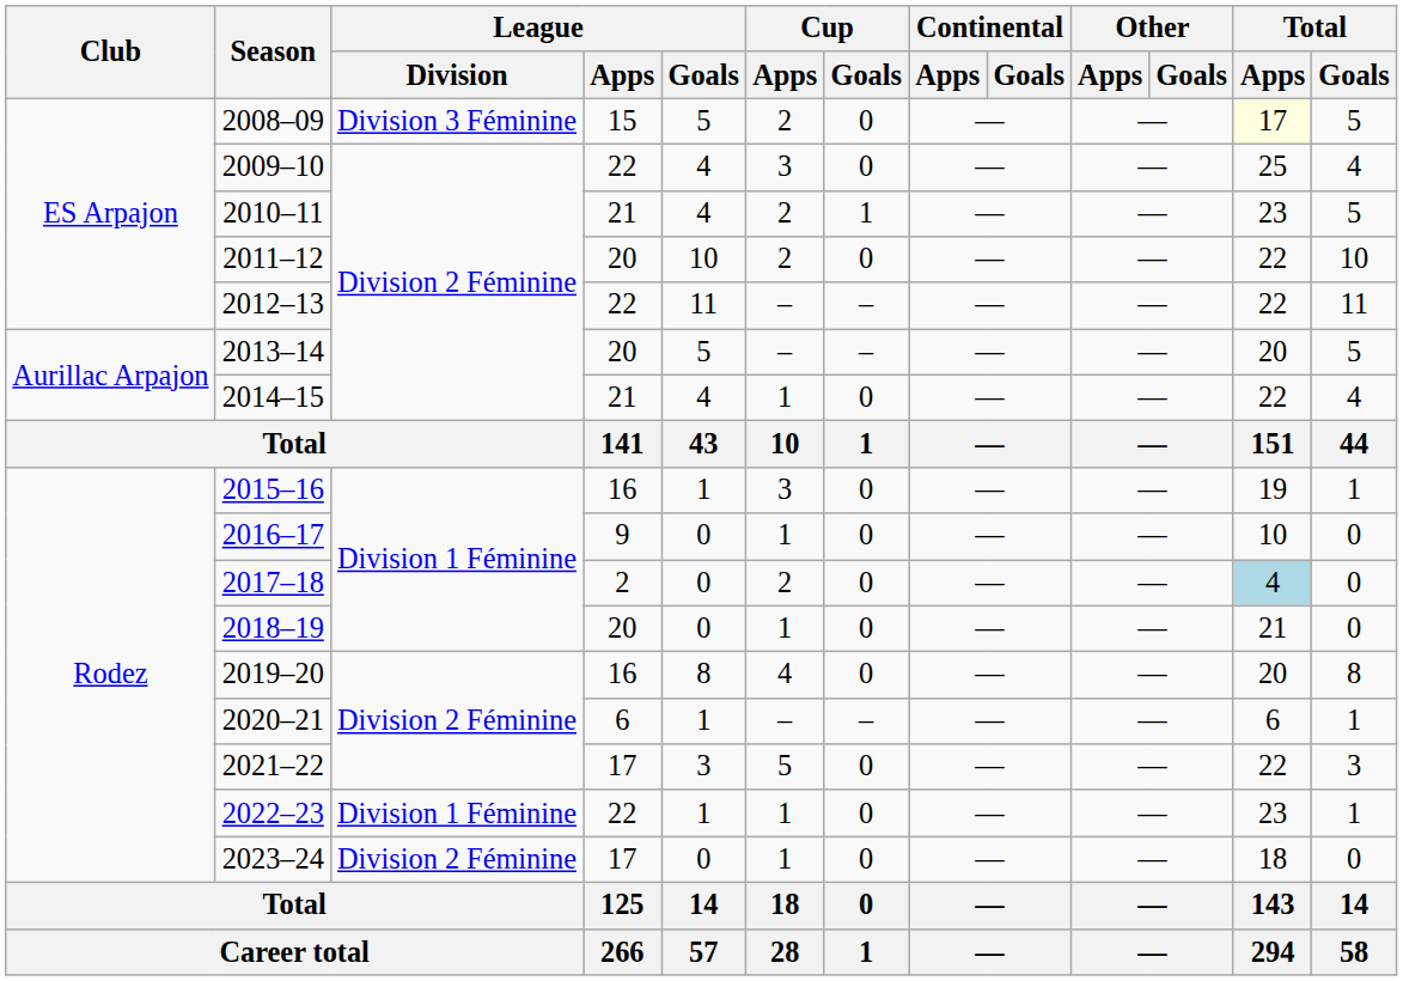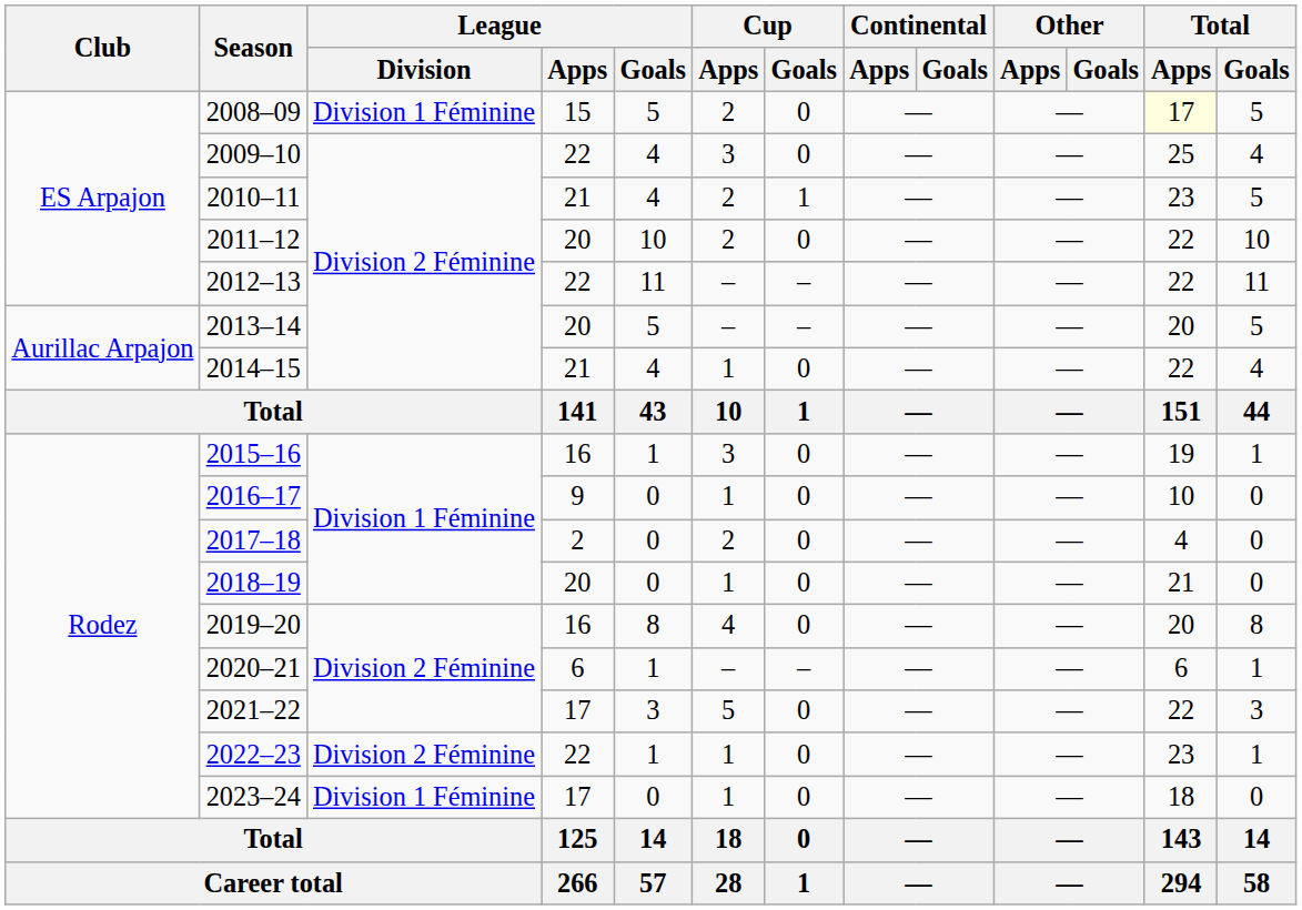2008–09 | League / Division: Division 3 Féminine -> Division 1 Féminine
2017–18 | Total / Apps: lightblue background -> no background
2022–23 | League / Division: Division 1 Féminine -> Division 2 Féminine
2023–24 | League / Division: Division 2 Féminine -> Division 1 Féminine
